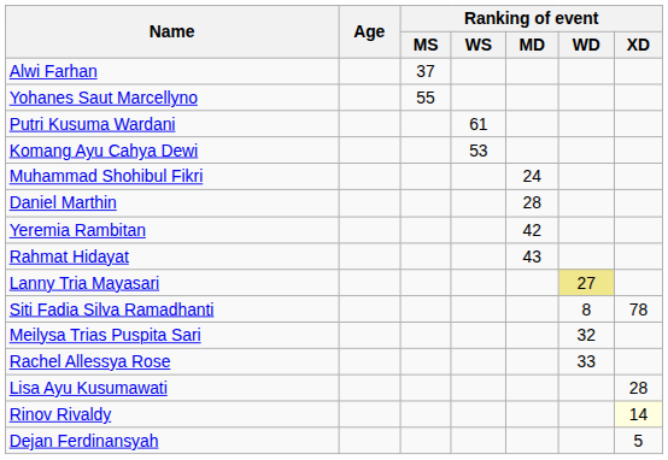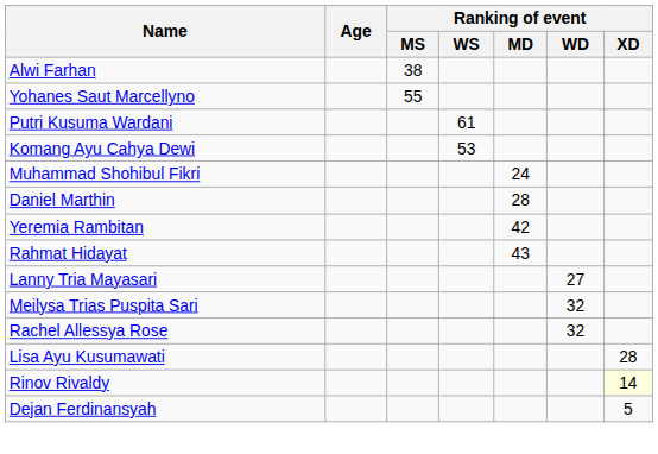Alwi Farhan | Ranking of event / MS: 37 -> 38
Lanny Tria Mayasari | Ranking of event / WD: khaki background -> no background
- row: Siti Fadia Silva Ramadhanti | 8 | 78
Rachel Allessya Rose | Ranking of event / WD: 33 -> 32
